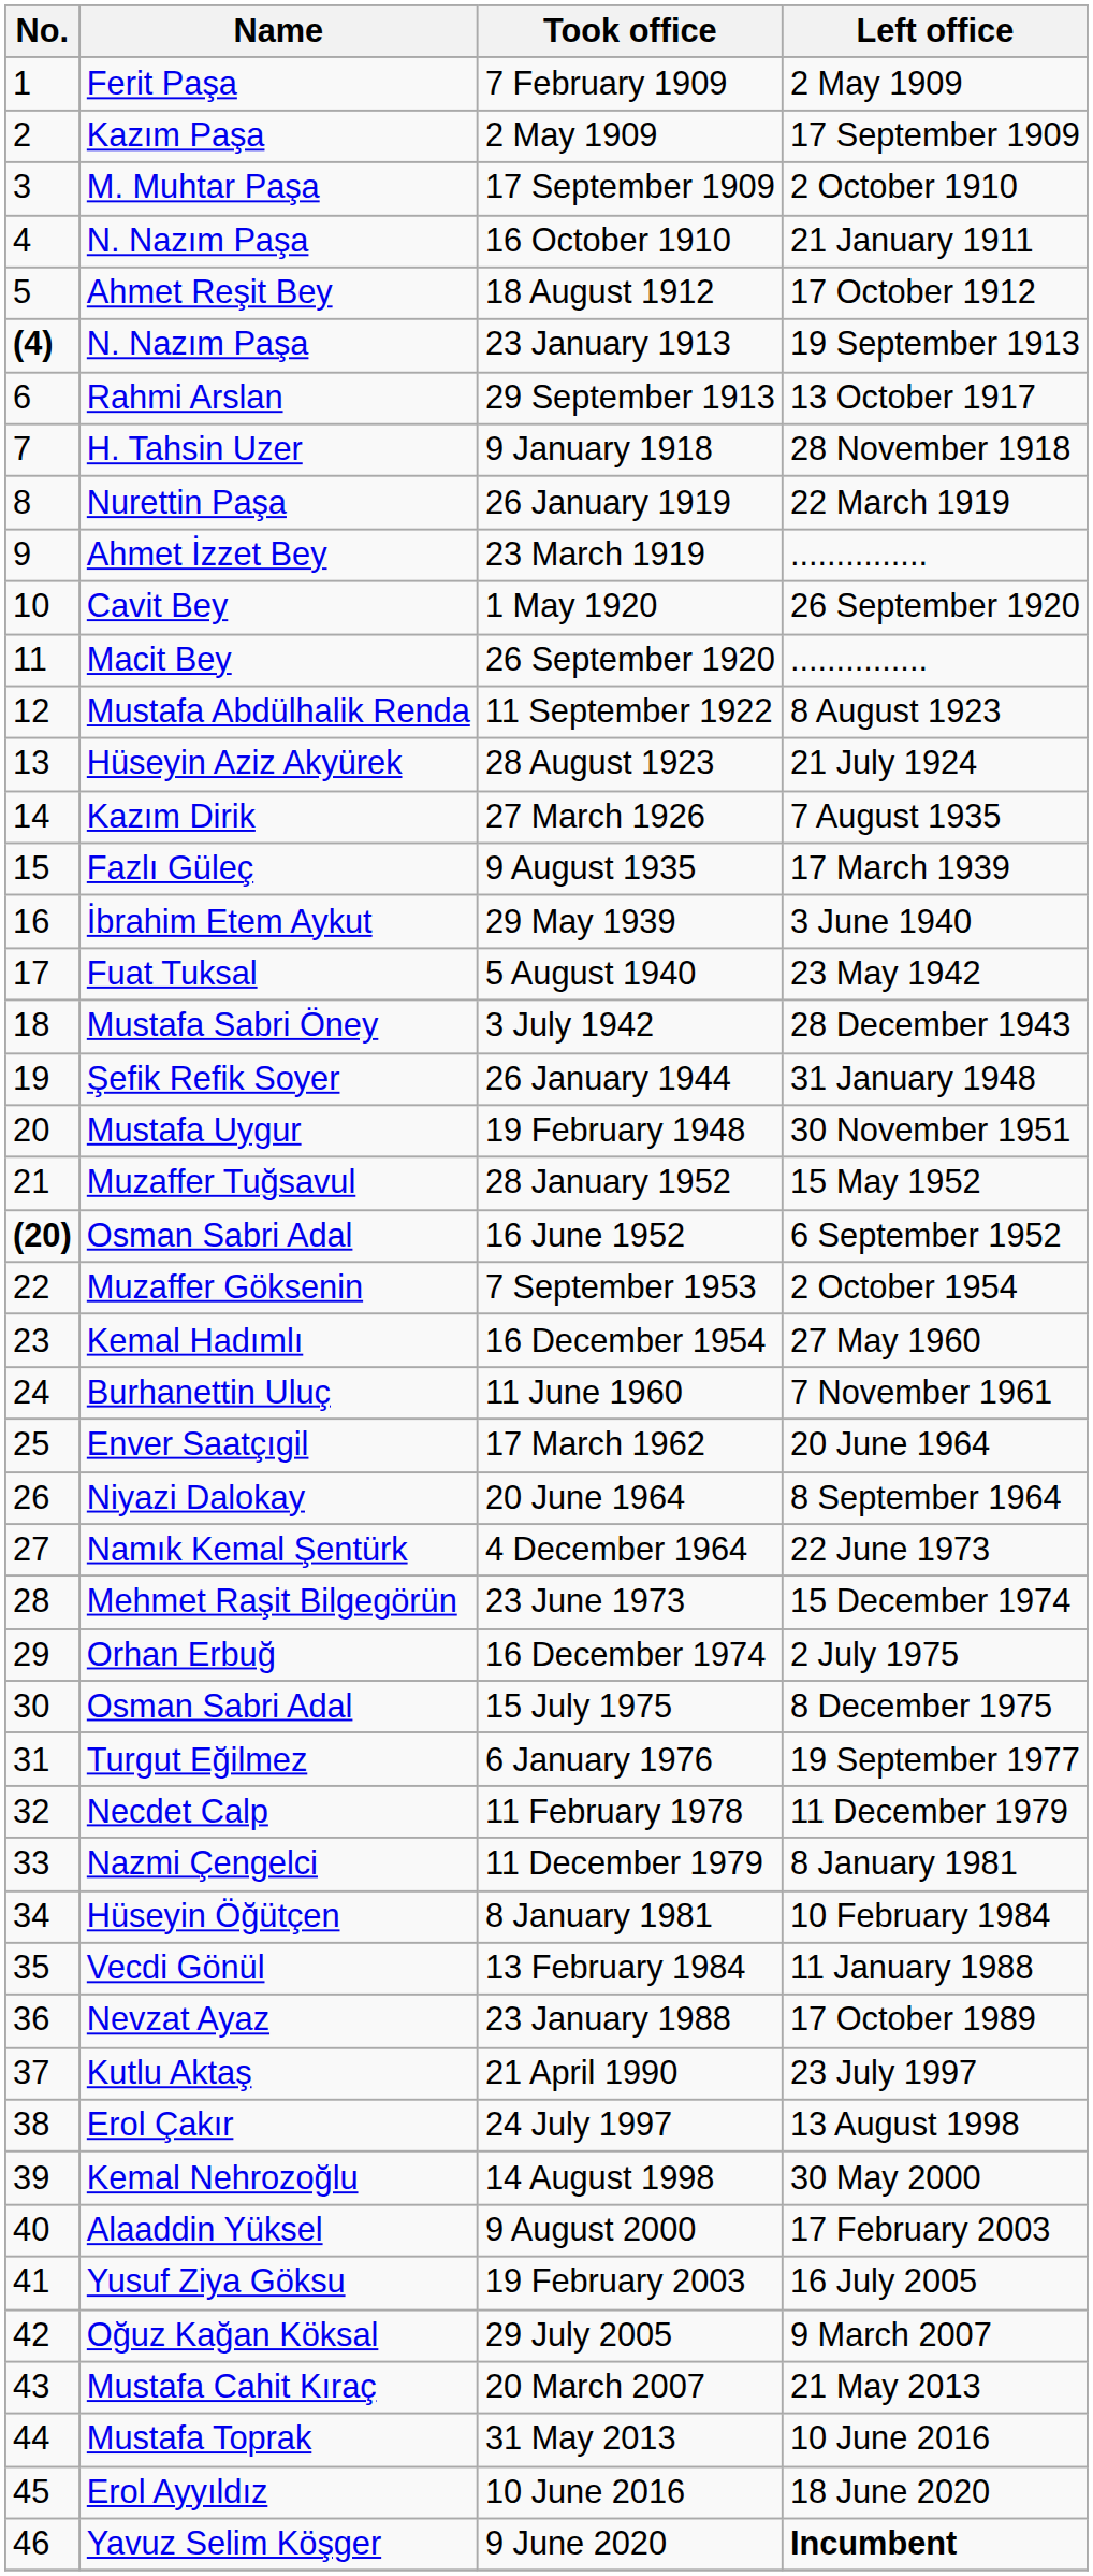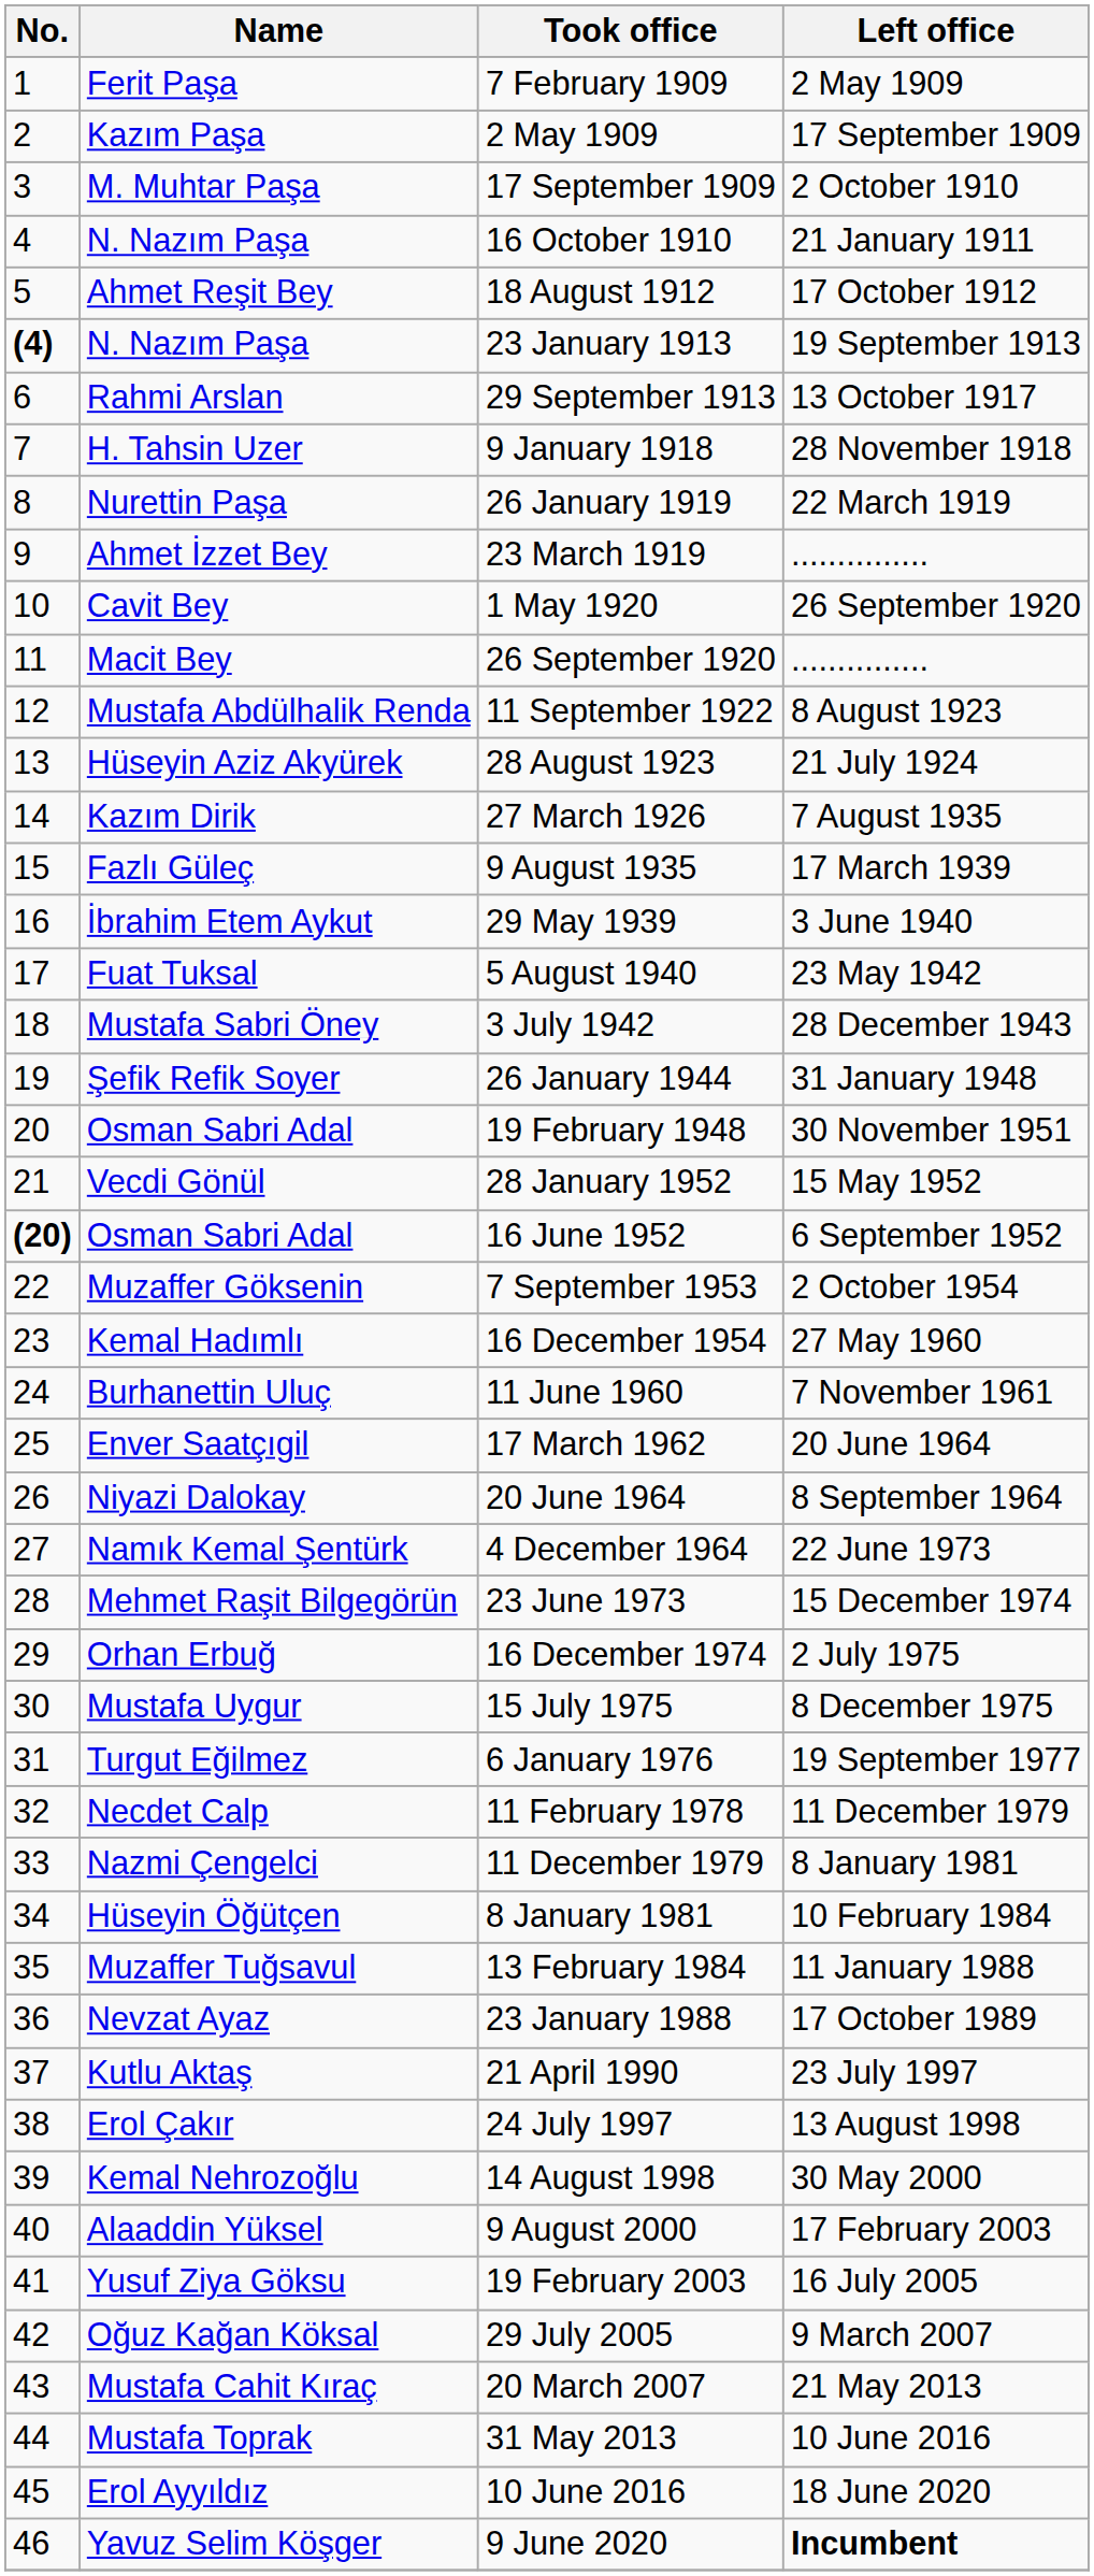19 February 1948 | Name: Mustafa Uygur -> Osman Sabri Adal
28 January 1952 | Name: Muzaffer Tuğsavul -> Vecdi Gönül
15 July 1975 | Name: Osman Sabri Adal -> Mustafa Uygur
13 February 1984 | Name: Vecdi Gönül -> Muzaffer Tuğsavul
